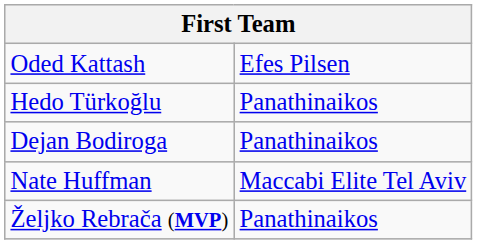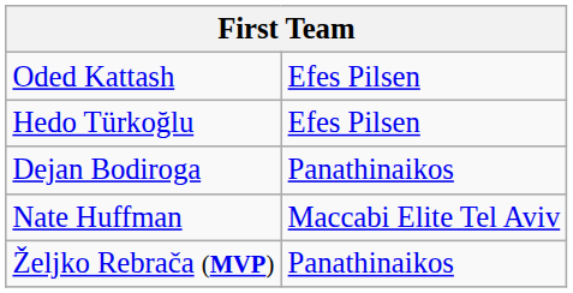Hedo Türkoğlu | column 2: Panathinaikos -> Efes Pilsen
